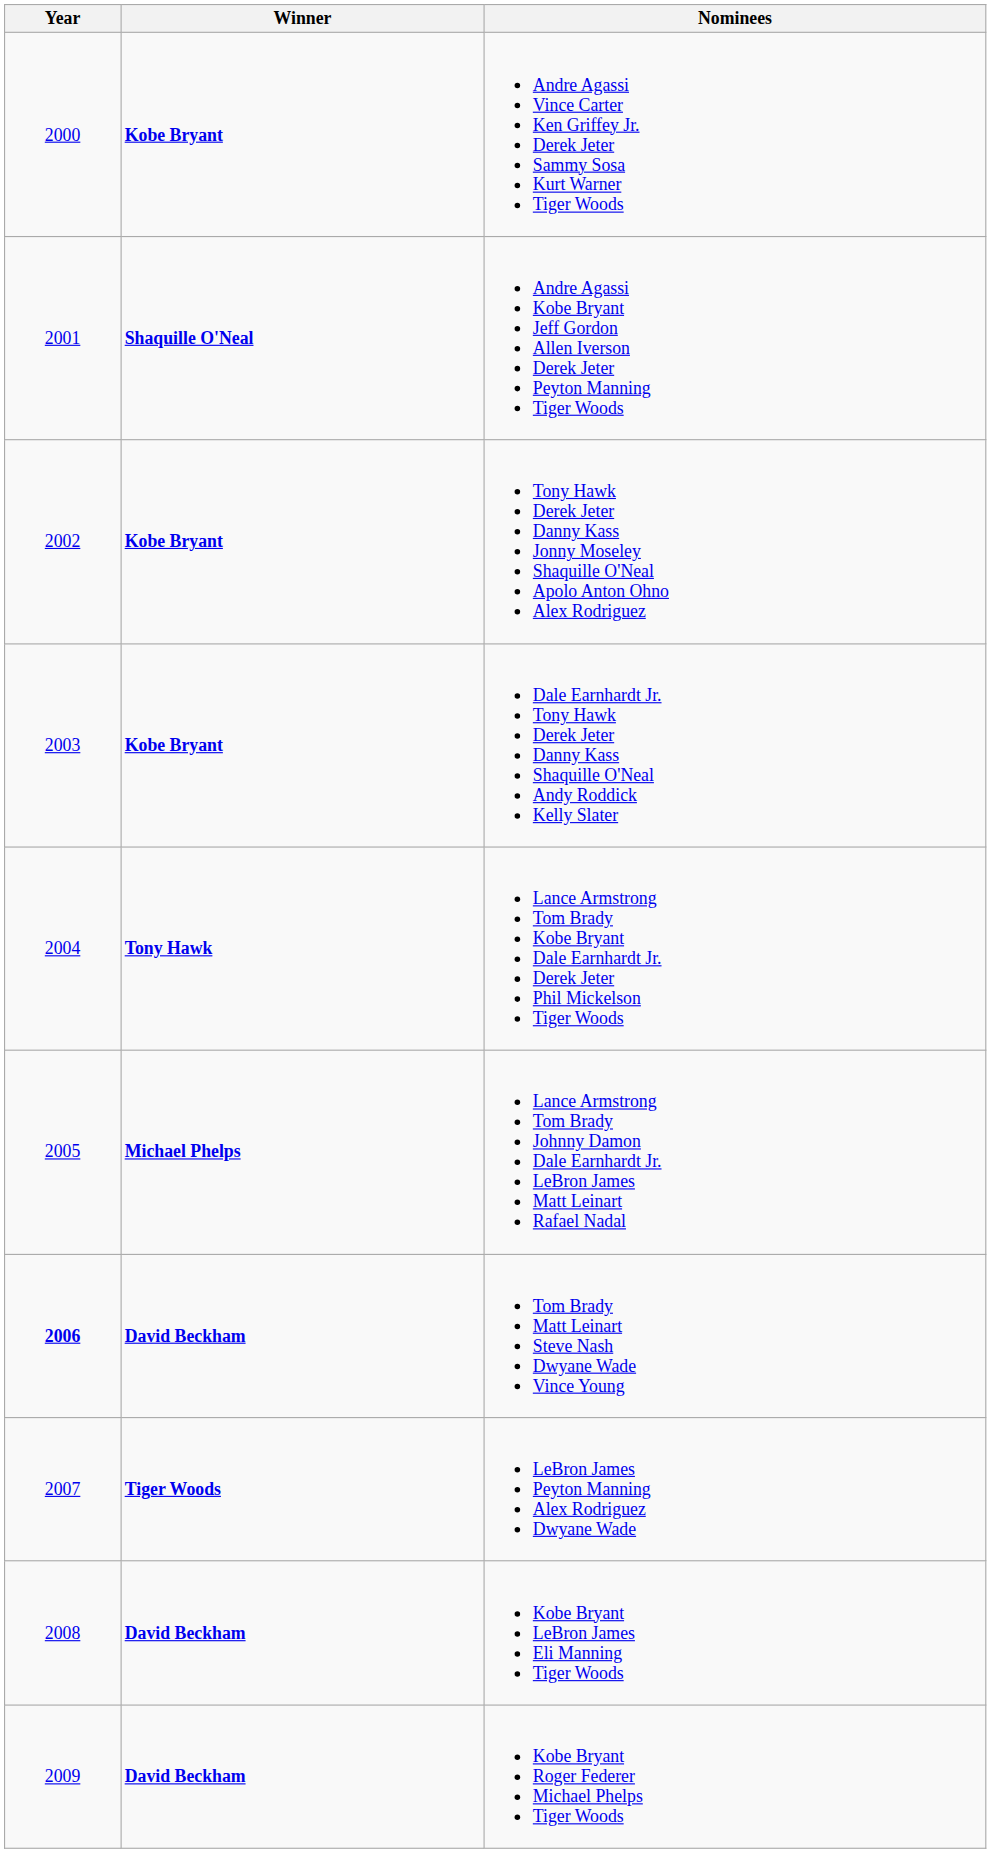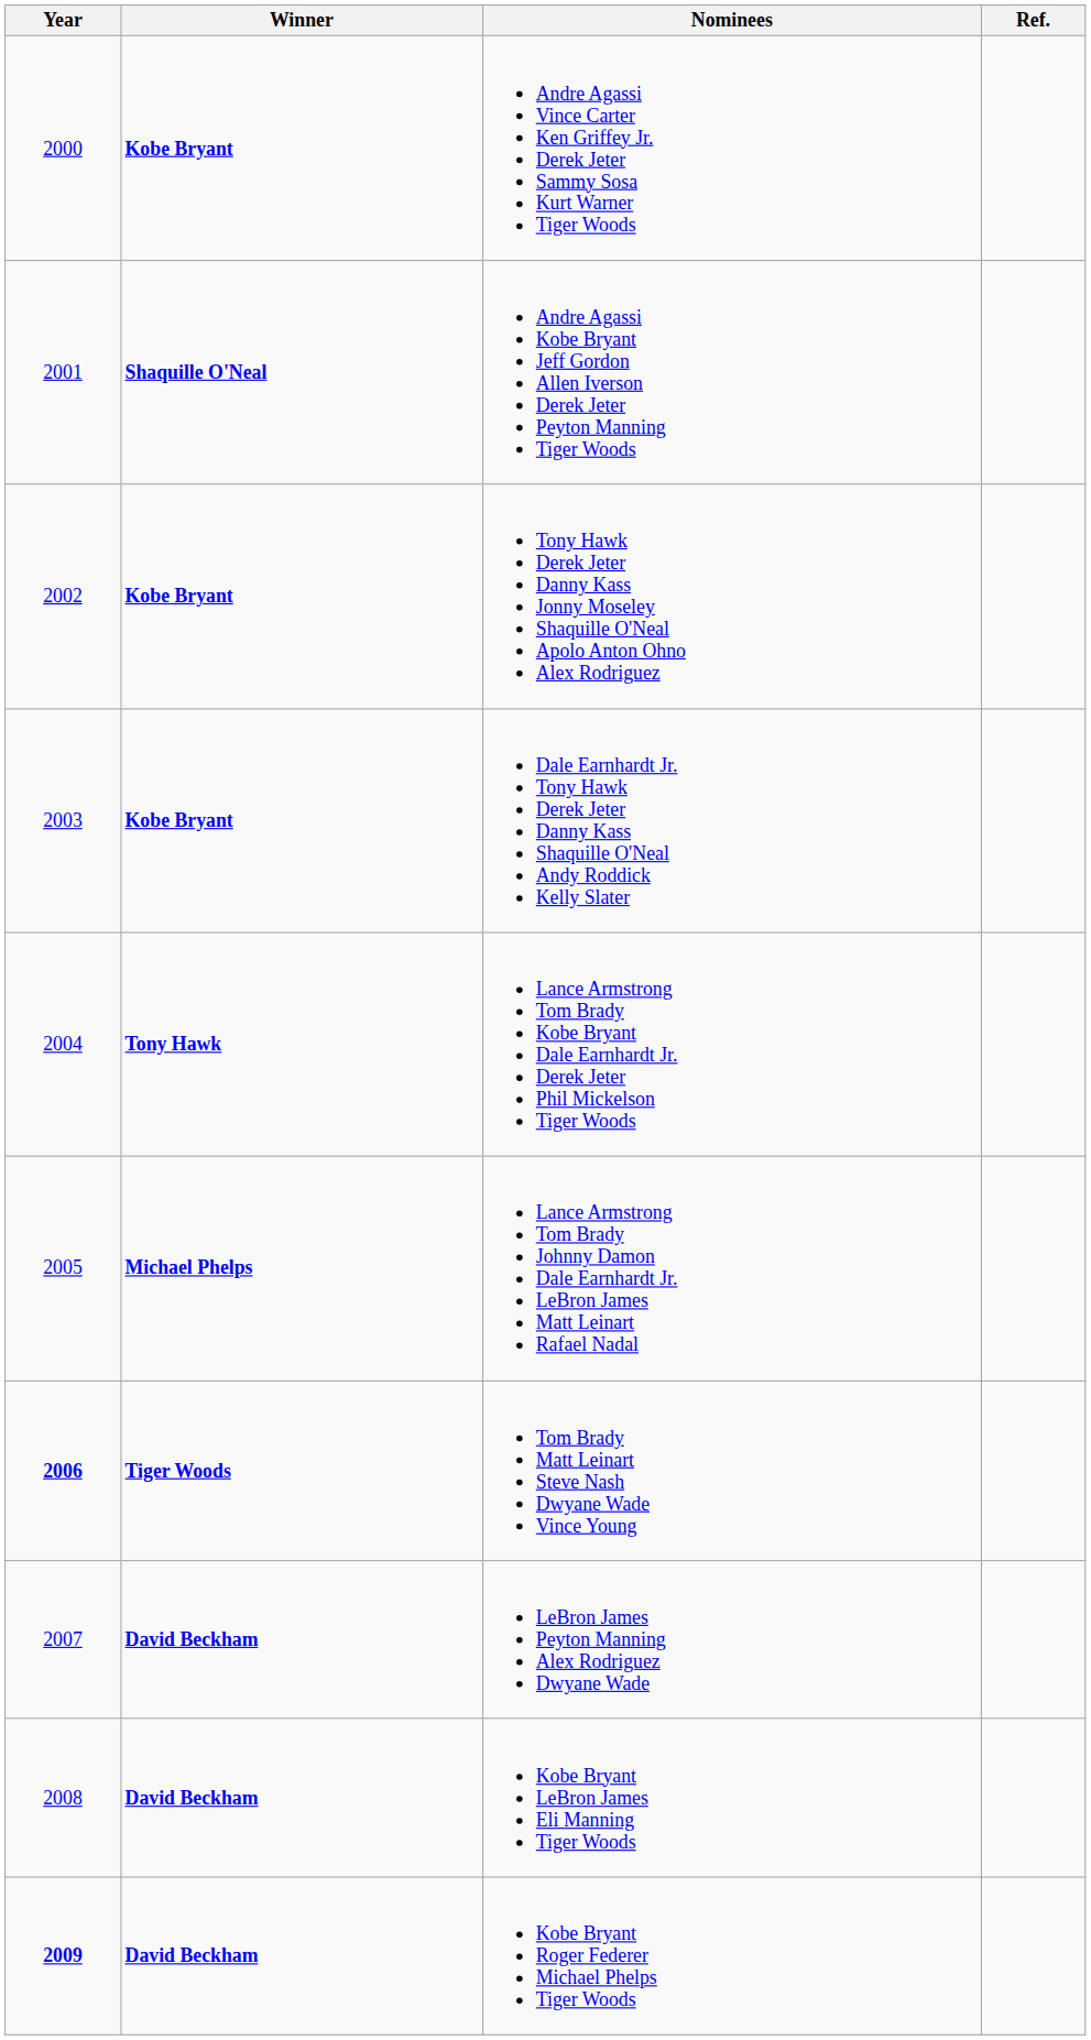+ column: Ref.
Tom Brady Matt Leinart Steve Nash Dwyane Wade Vince Young | Winner: David Beckham -> Tiger Woods
LeBron James Peyton Manning Alex Rodriguez Dwyane Wade | Winner: Tiger Woods -> David Beckham
Kobe Bryant Roger Federer Michael Phelps Tiger Woods | Year: normal -> bold
